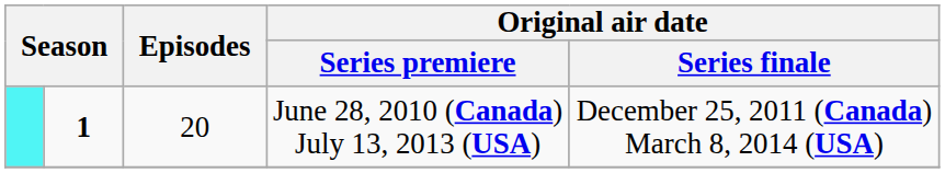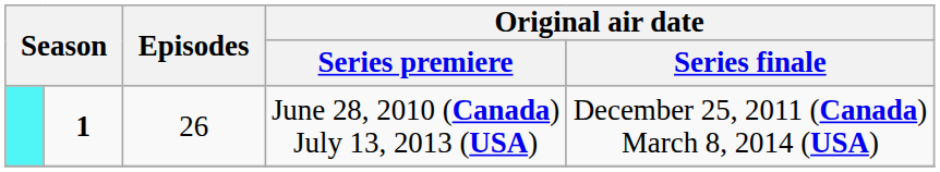June 28, 2010 (Canada) July 13, 2013 (USA) | Episodes: 20 -> 26
